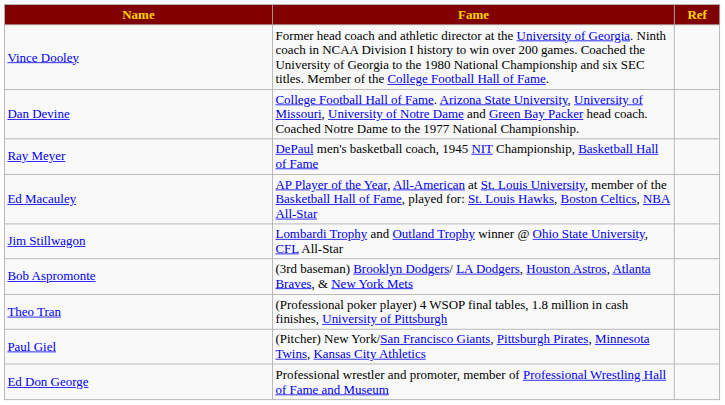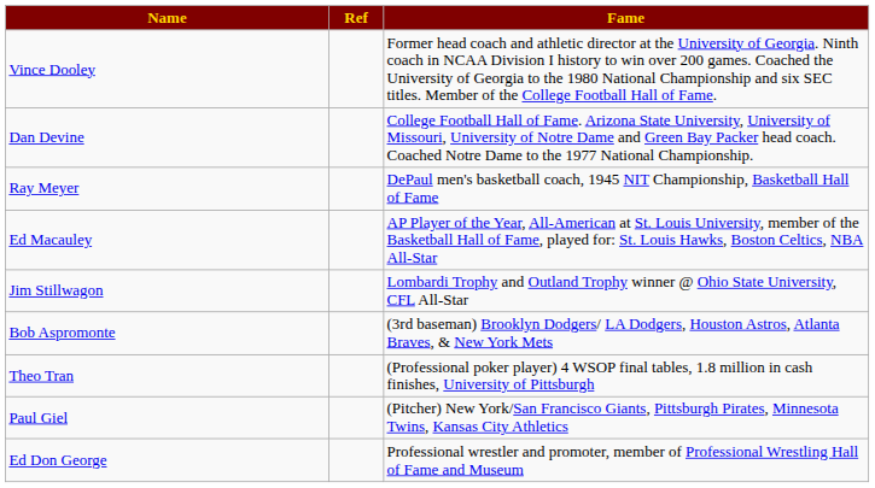columns swapped: Fame <-> Ref
